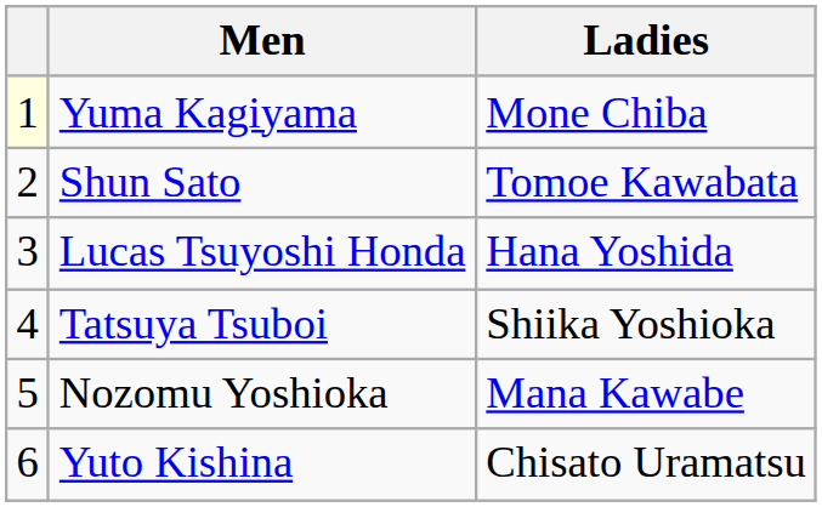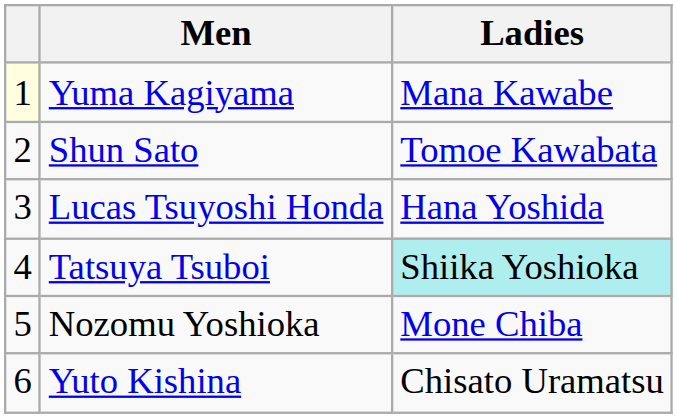Yuma Kagiyama | Ladies: Mone Chiba -> Mana Kawabe
Tatsuya Tsuboi | Ladies: no background -> paleturquoise background
Nozomu Yoshioka | Ladies: Mana Kawabe -> Mone Chiba
